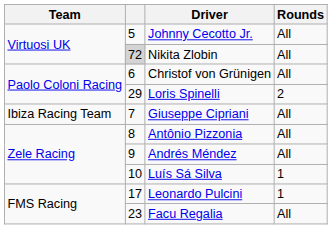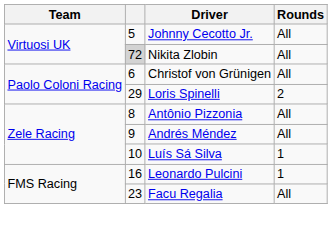- row: Ibiza Racing Team | 7 | Giuseppe Cipriani | All
Leonardo Pulcini | column 2: 17 -> 16
